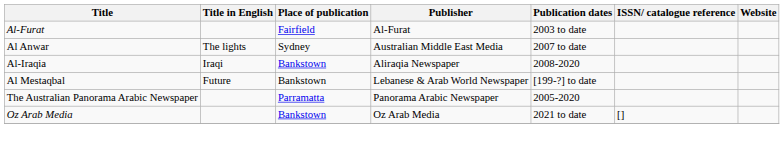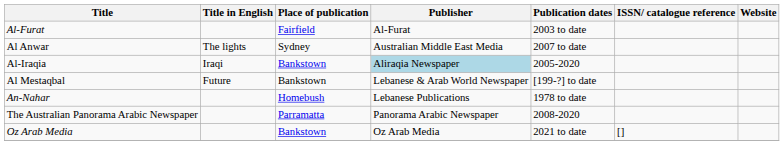Al-Iraqia | Publisher: no background -> lightblue background
Al-Iraqia | Publication dates: 2008-2020 -> 2005-2020
+ row: An-Nahar | Homebush | Lebanese Publications | 1978 to date
The Australian Panorama Arabic Newspaper | Publication dates: 2005-2020 -> 2008-2020
